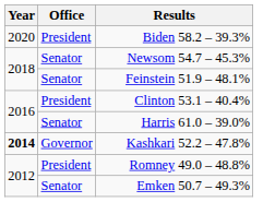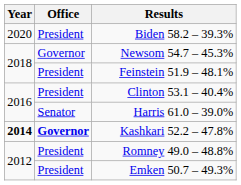Newsom 54.7 – 45.3% | Office: Senator -> Governor
Feinstein 51.9 – 48.1% | Office: Senator -> President
Kashkari 52.2 – 47.8% | Office: normal -> bold
Emken 50.7 – 49.3% | Office: Senator -> President
